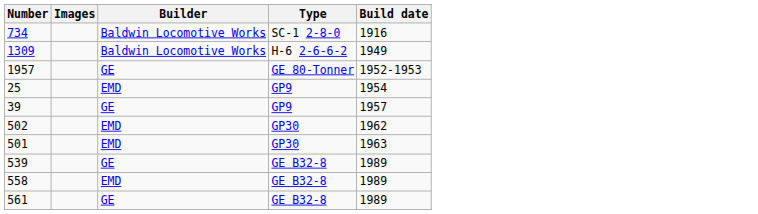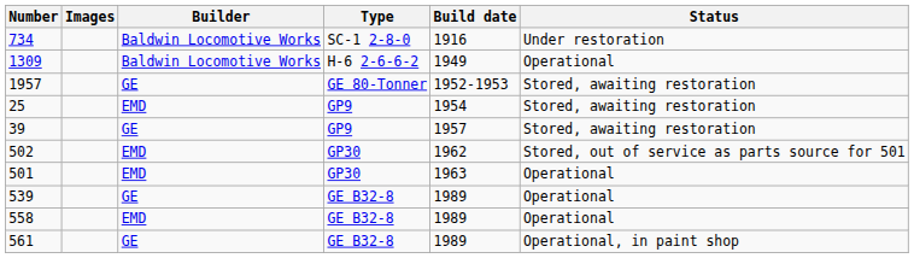+ column: Status | Under restoration | Operational | Stored, awaiting restoration | Stored, awaiting restoration | Stored, awaiting restoration | Stored, out of service as parts source for 501 | Operational | Operational | Operational | Operational, in paint shop
